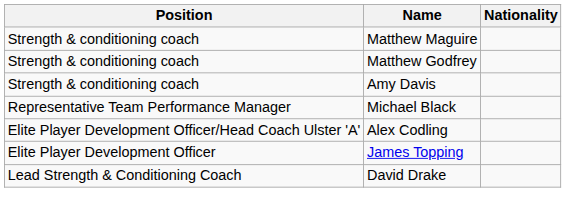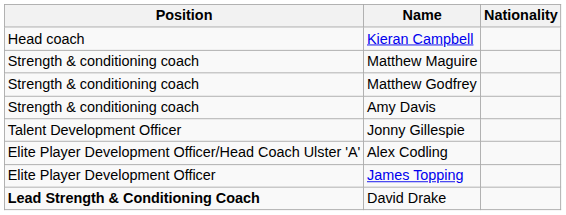+ row: Head coach | Kieran Campbell
- row: Representative Team Performance Manager | Michael Black
+ row: Talent Development Officer | Jonny Gillespie
David Drake | Position: normal -> bold
